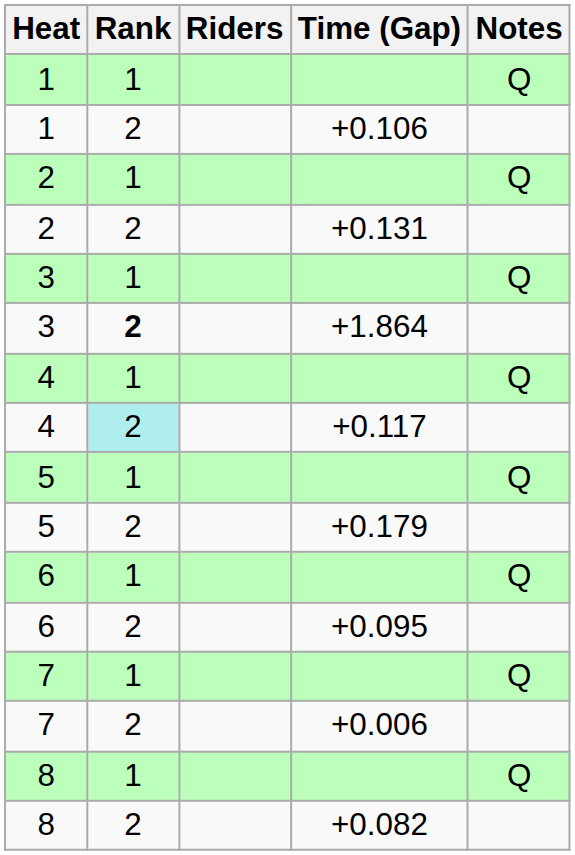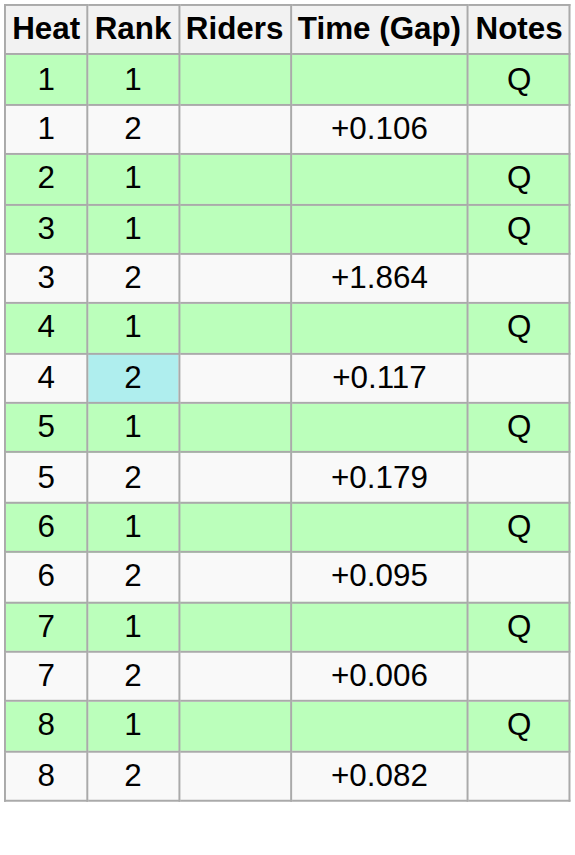- row: 2 | 2 | +0.131
+1.864 | Rank: bold -> normal
